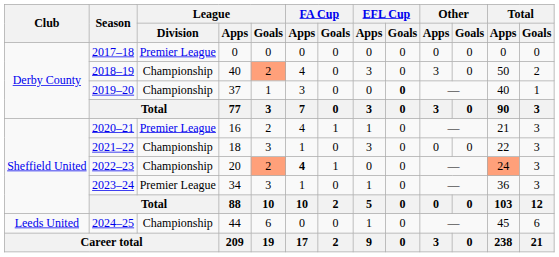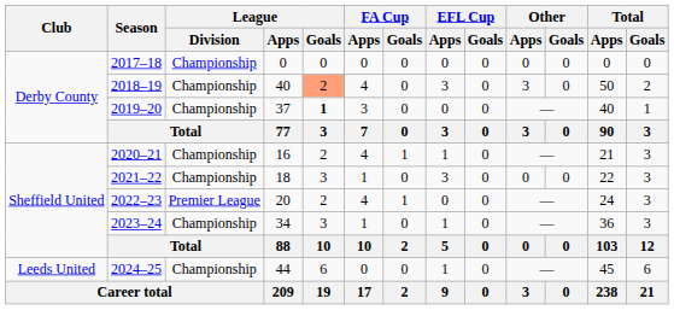2017–18 | League / Division: Premier League -> Championship
2019–20 | League / Goals: normal -> bold
2019–20 | EFL Cup / Goals: bold -> normal
2020–21 | League / Division: Premier League -> Championship
2022–23 | League / Division: Championship -> Premier League
2022–23 | League / Goals: lightsalmon background -> no background
2022–23 | FA Cup / Apps: bold -> normal
2022–23 | Total / Apps: lightsalmon background -> no background
2023–24 | League / Division: Premier League -> Championship
